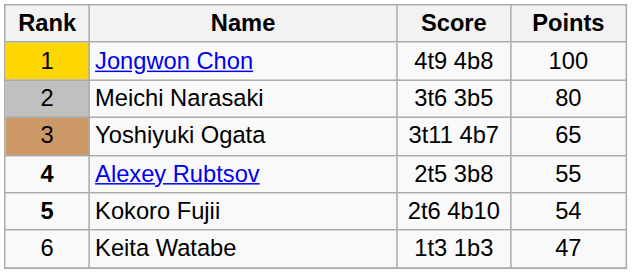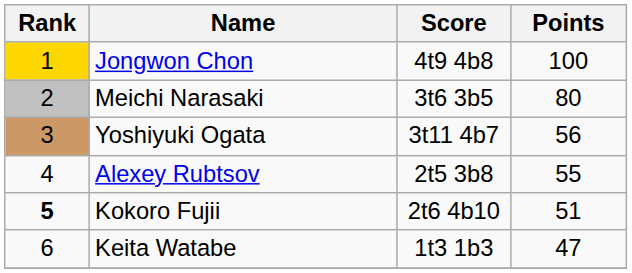Yoshiyuki Ogata | Points: 65 -> 56
Alexey Rubtsov | Rank: bold -> normal
Kokoro Fujii | Points: 54 -> 51
